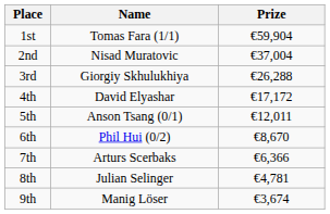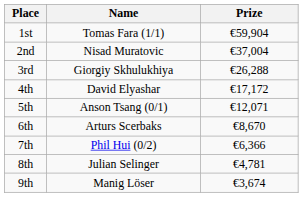5th | Prize: €12,011 -> €12,071
6th | Name: Phil Hui (0/2) -> Arturs Scerbaks
7th | Name: Arturs Scerbaks -> Phil Hui (0/2)
